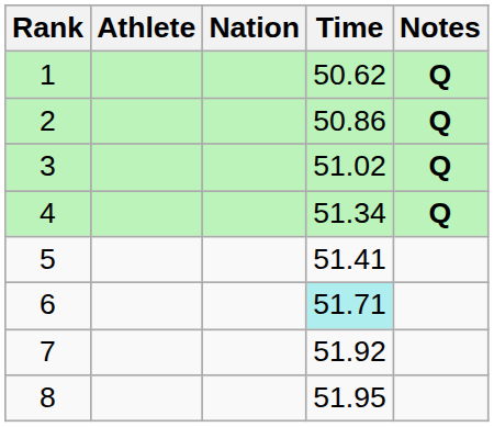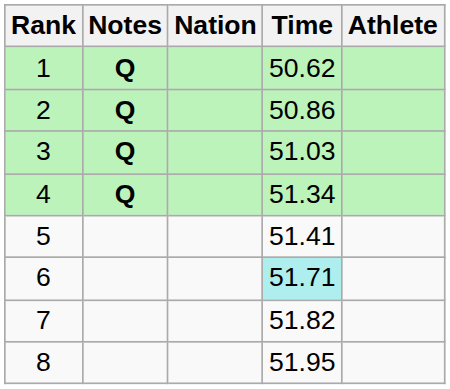columns swapped: Athlete <-> Notes
3 | Time: 51.02 -> 51.03
7 | Time: 51.92 -> 51.82
